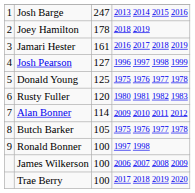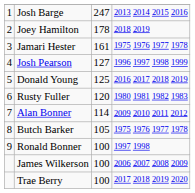Jamari Hester | column 4: 2016 2017 2018 2019 -> 1975 1976 1977 1978
Donald Young | column 4: 1975 1976 1977 1978 -> 2016 2017 2018 2019
